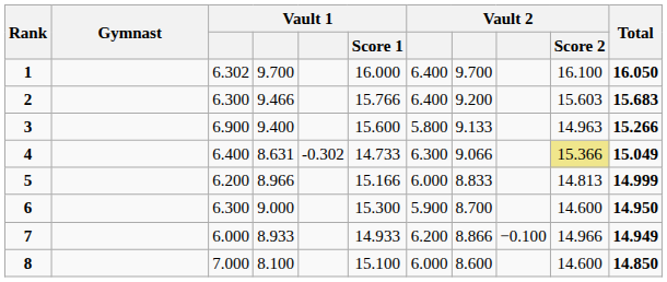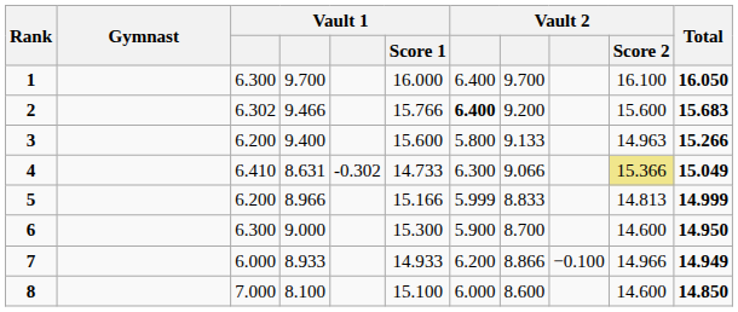1 | column 3: 6.302 -> 6.300
2 | column 3: 6.300 -> 6.302
2 | column 7: normal -> bold
2 | Vault 2 / Score 2: 15.603 -> 15.600
3 | column 3: 6.900 -> 6.200
4 | column 3: 6.400 -> 6.410
5 | column 7: 6.000 -> 5.999
